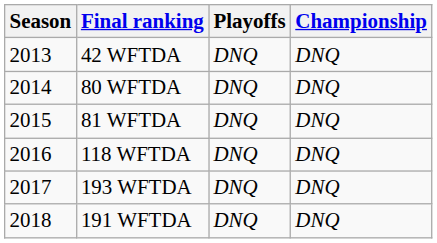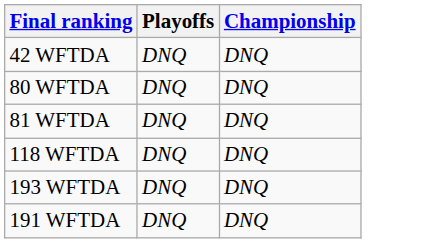- column: Season | 2013 | 2014 | 2015 | 2016 | 2017 | 2018
